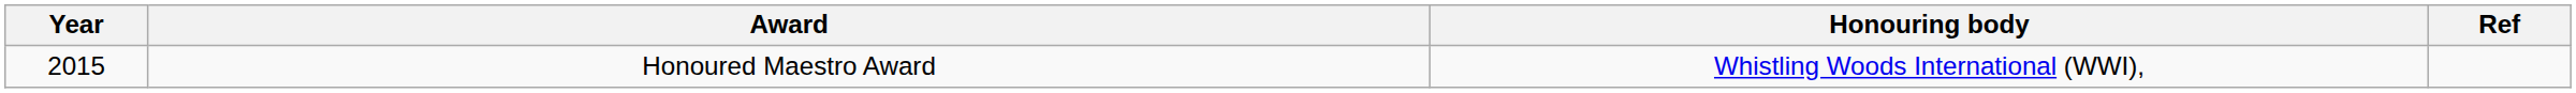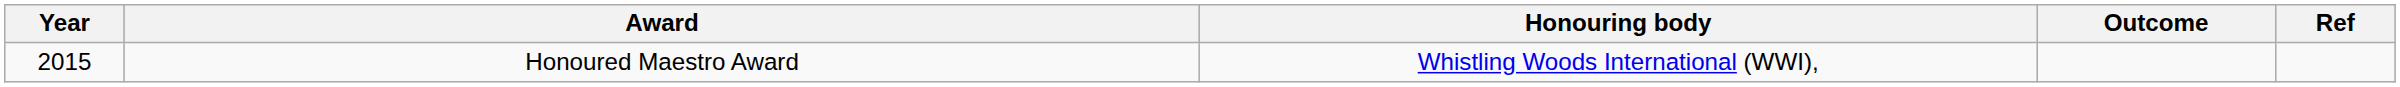+ column: Outcome
